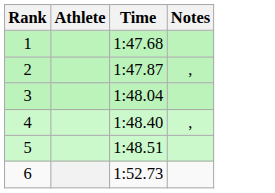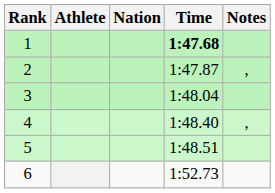+ column: Nation
1 | Time: normal -> bold
